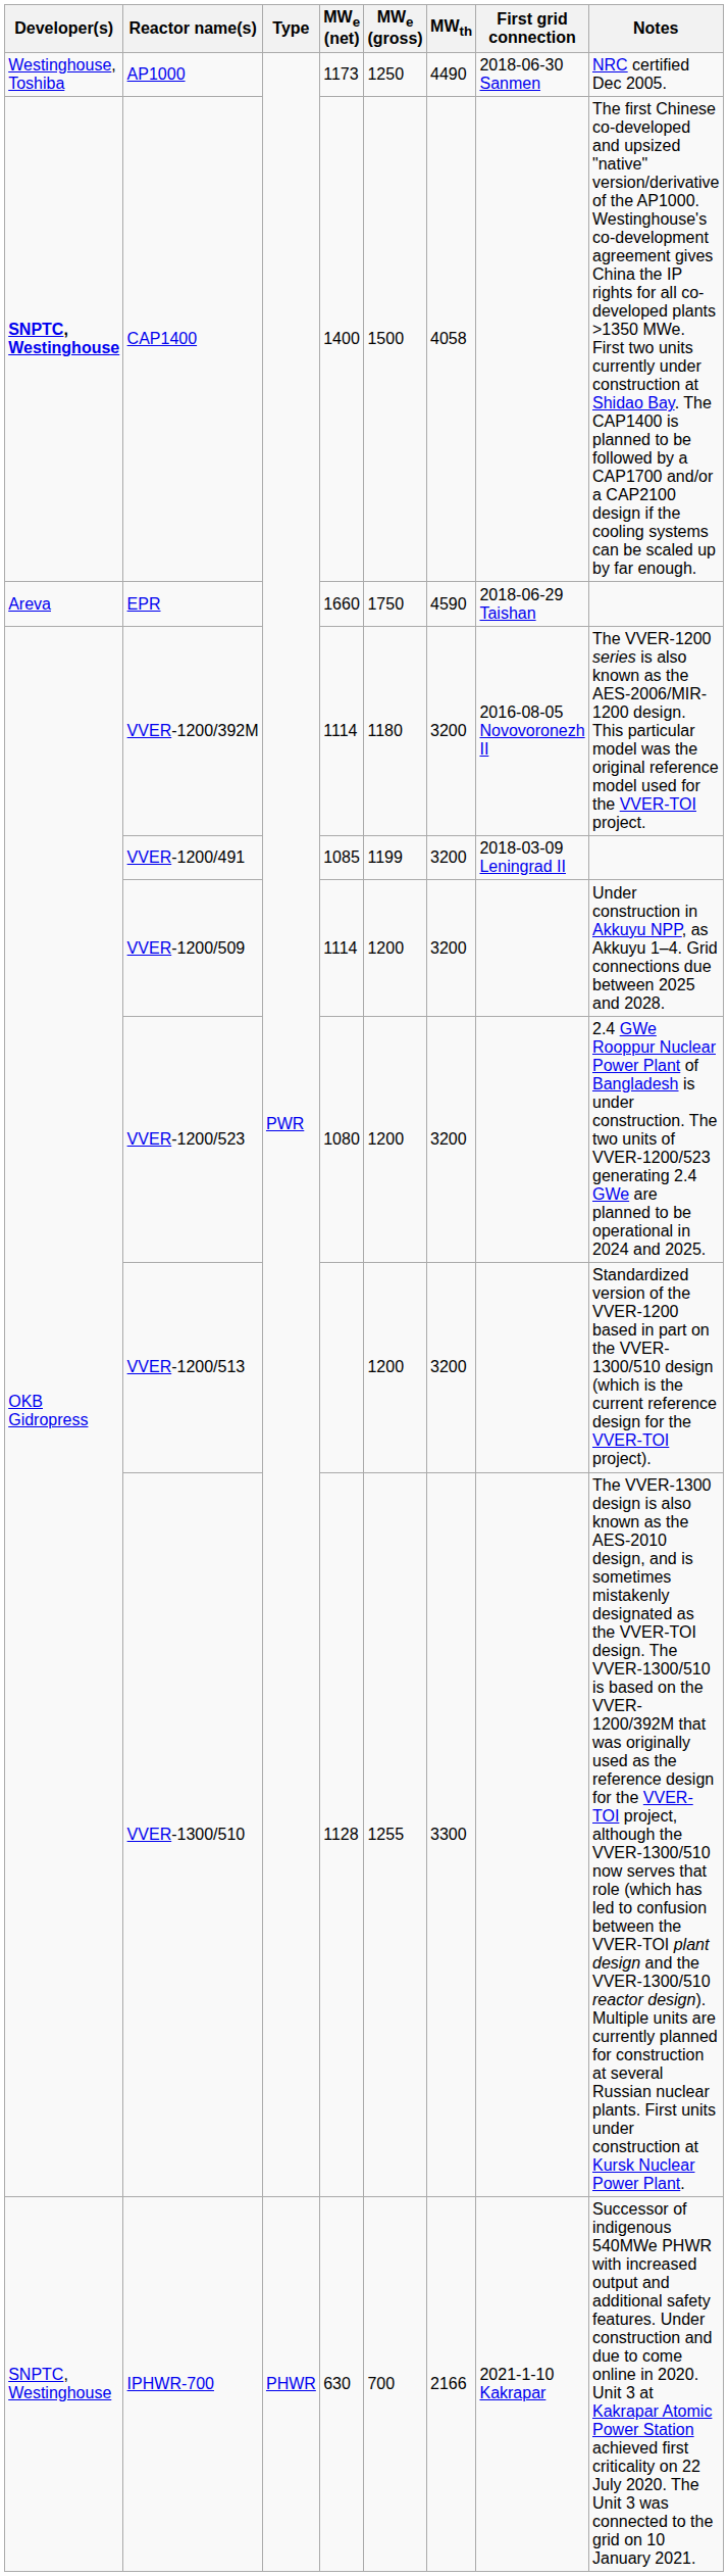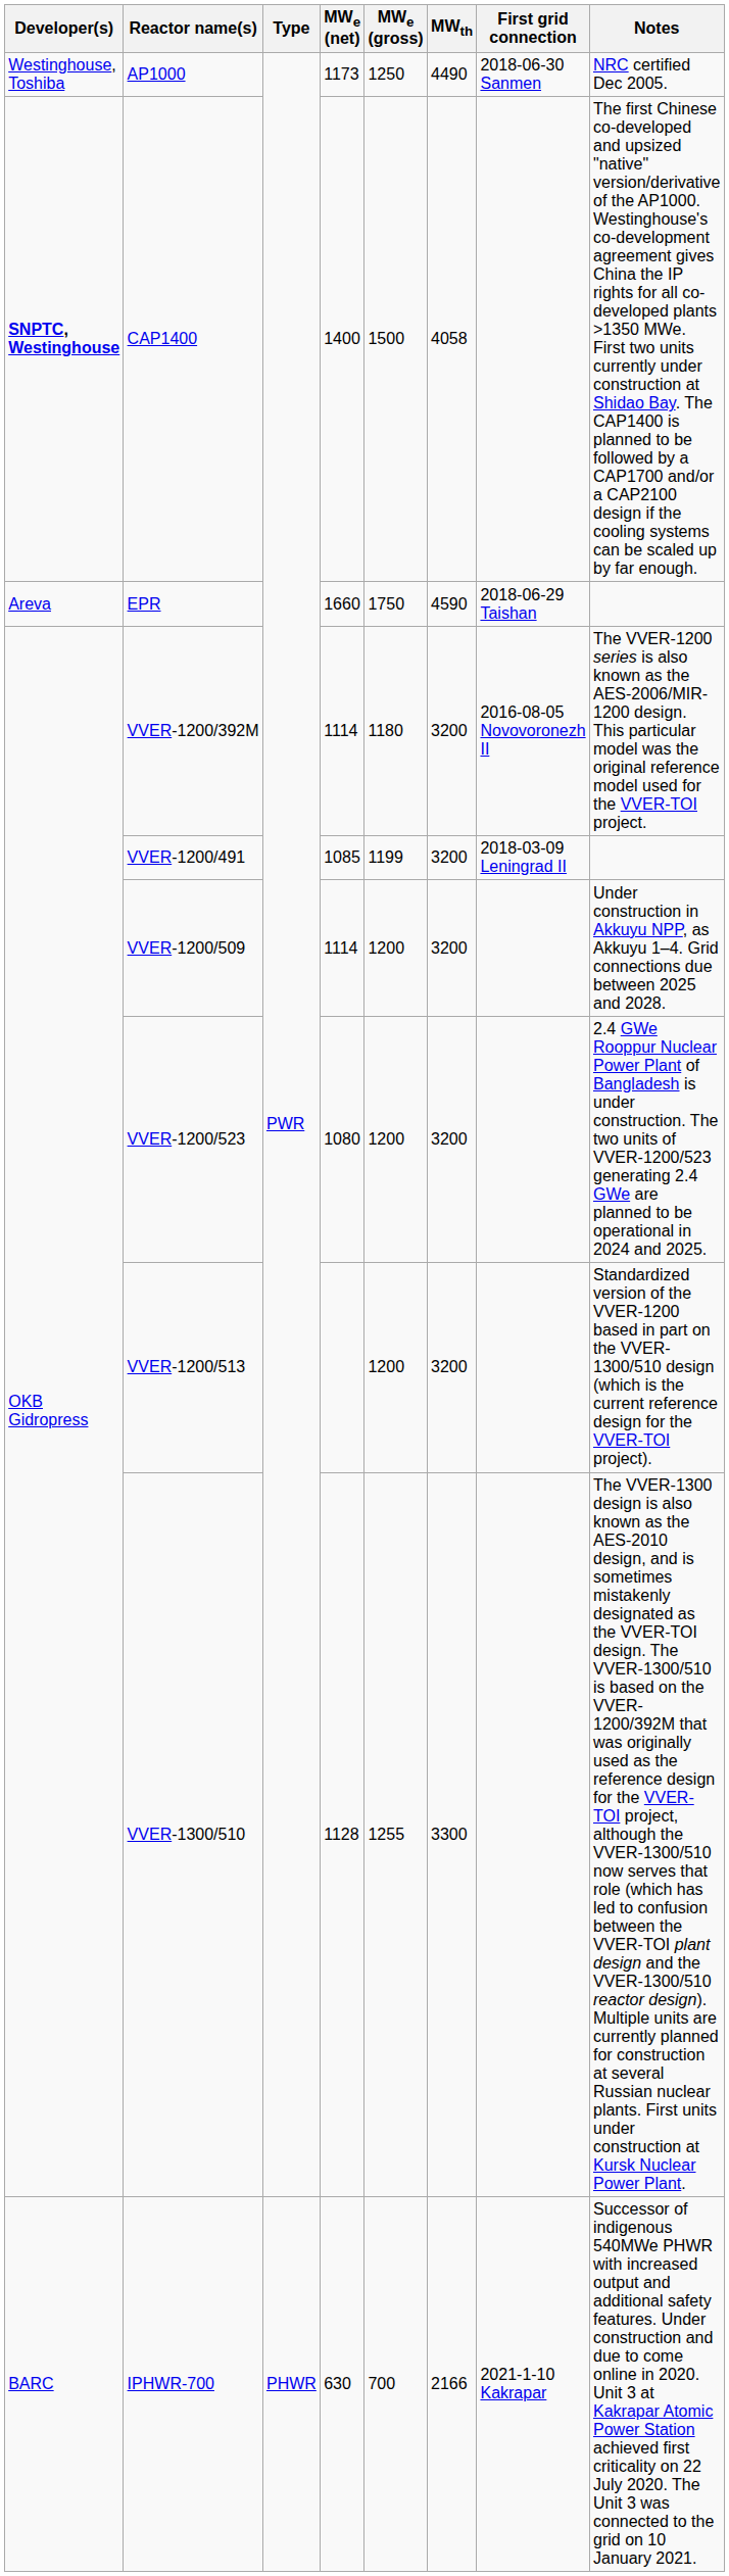IPHWR-700 | Developer(s): SNPTC, Westinghouse -> BARC
